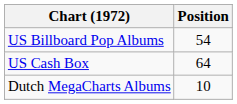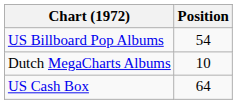rows swapped: US Cash Box <-> Dutch MegaCharts Albums
